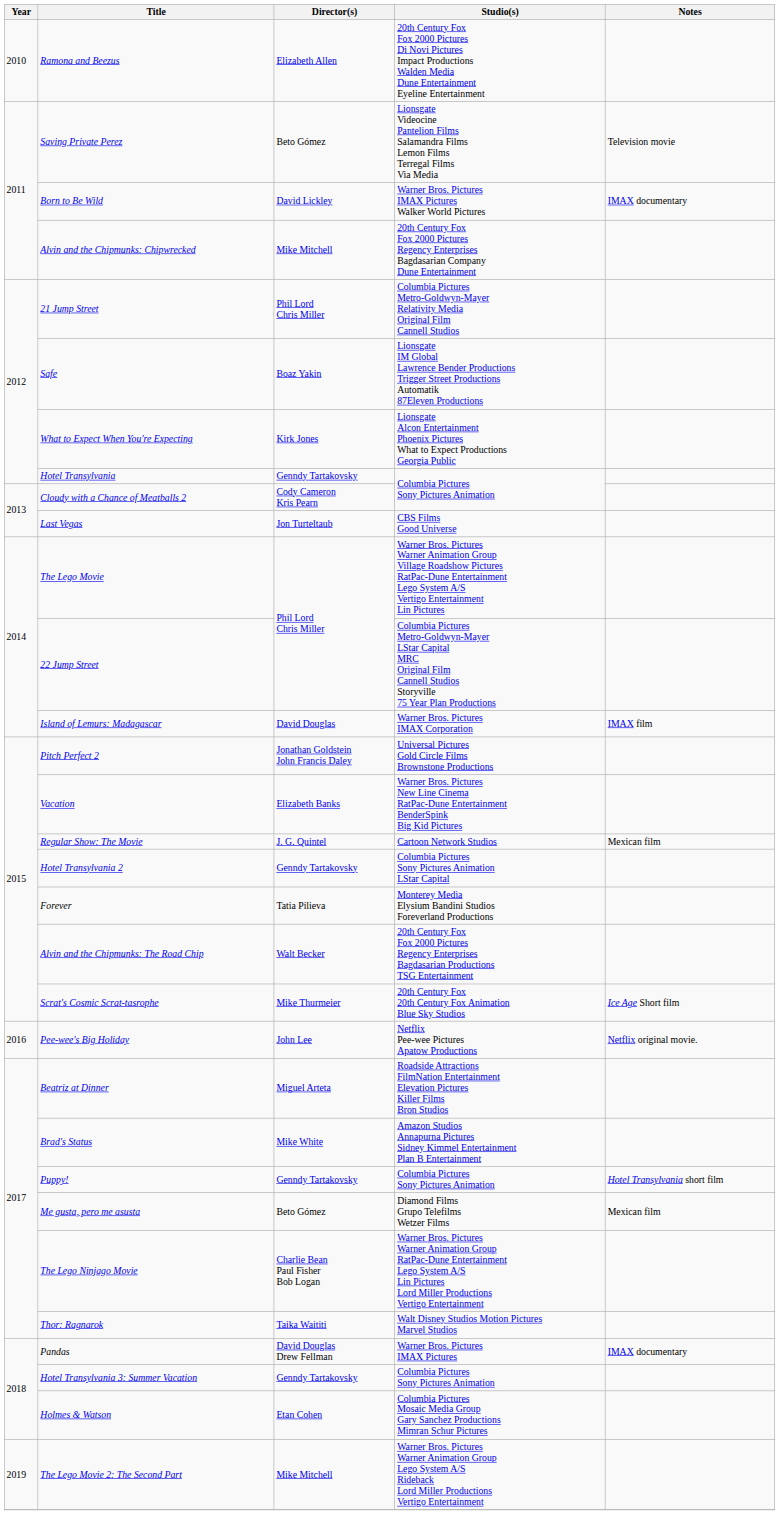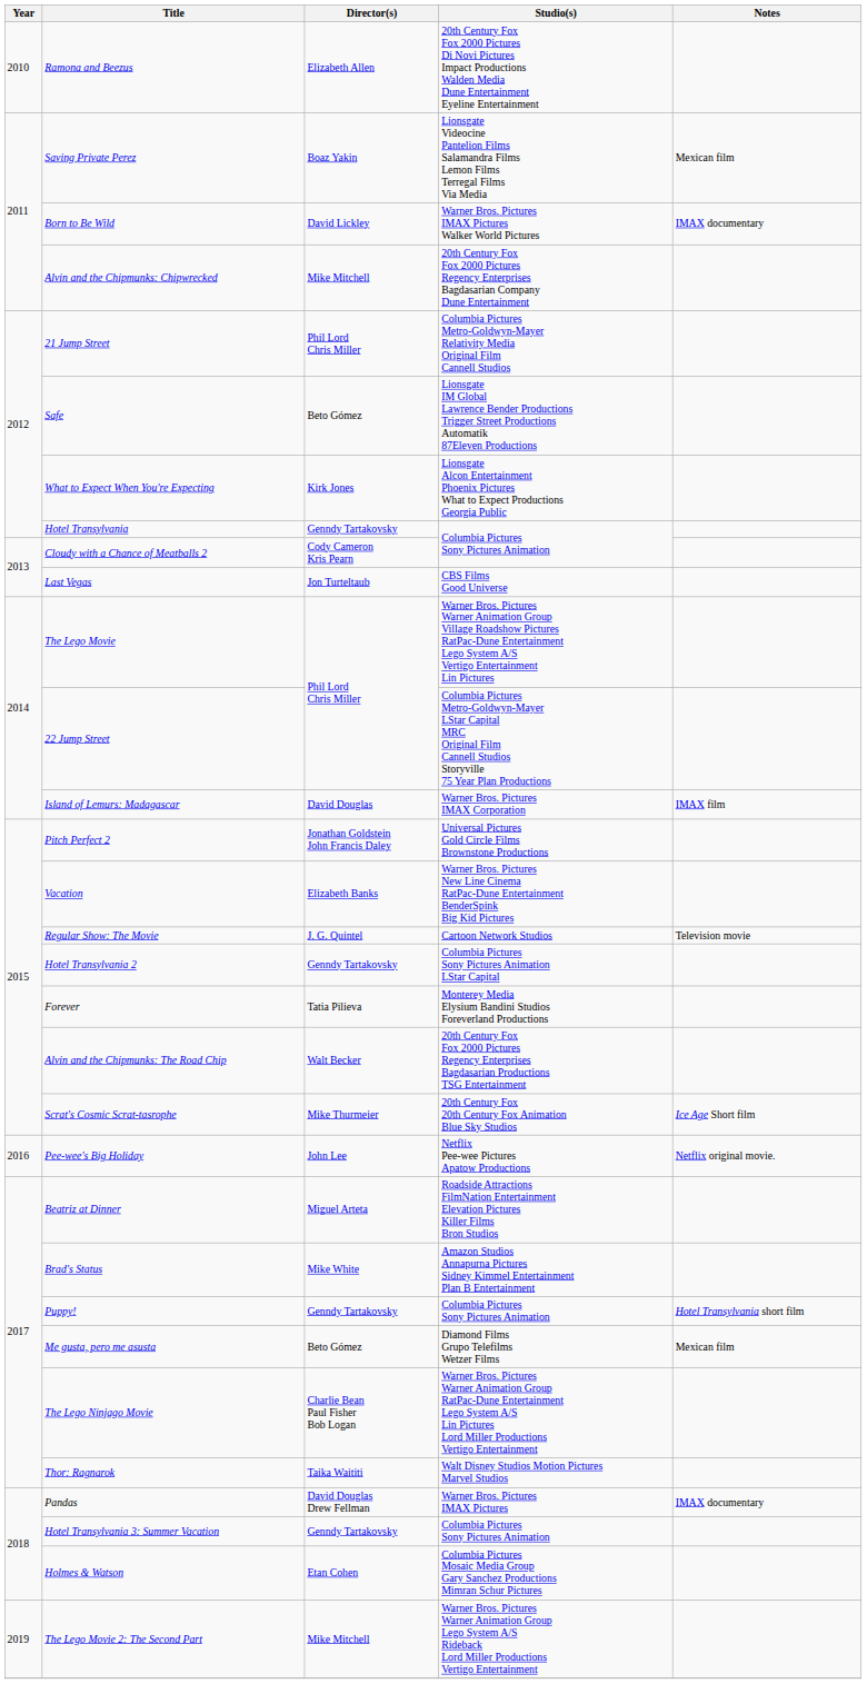Saving Private Perez | Director(s): Beto Gómez -> Boaz Yakin
Saving Private Perez | Notes: Television movie -> Mexican film
Safe | Director(s): Boaz Yakin -> Beto Gómez
Regular Show: The Movie | Notes: Mexican film -> Television movie
